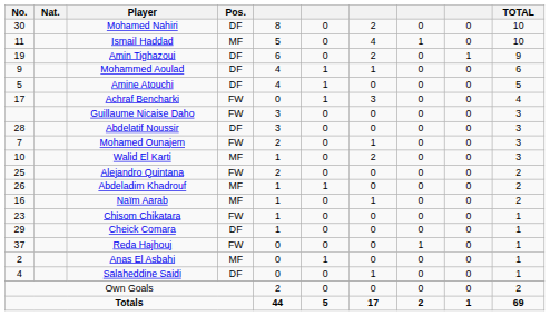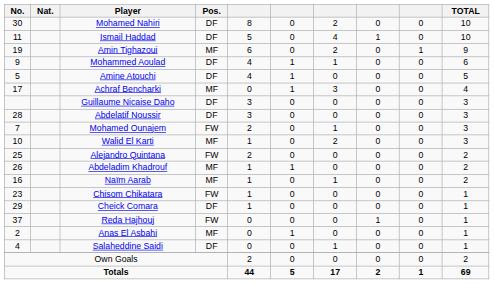Ismail Haddad | Pos.: MF -> DF
Amin Tighazoui | Pos.: DF -> MF
Achraf Bencharki | Pos.: FW -> MF
Guillaume Nicaise Daho | Pos.: FW -> DF
